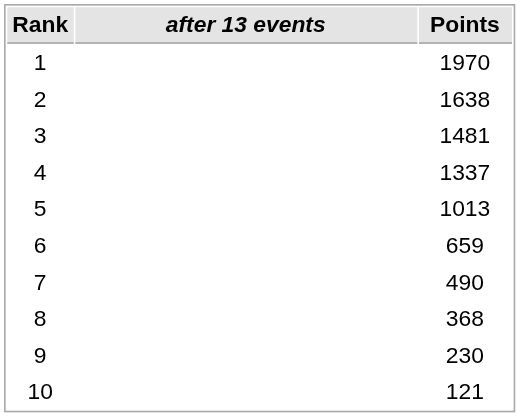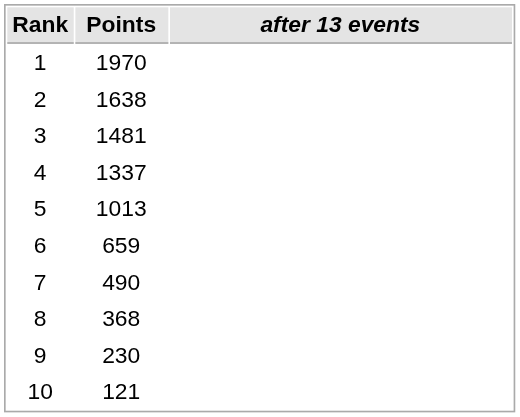columns swapped: after 13 events <-> Points
